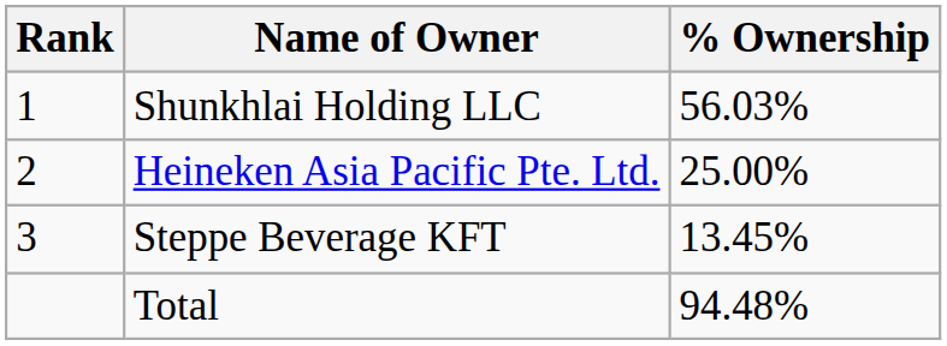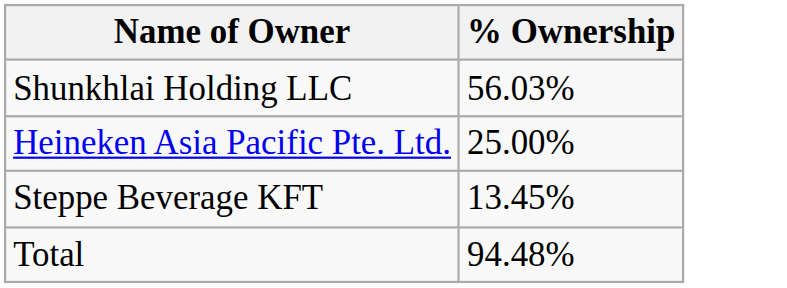- column: Rank | 1 | 2 | 3
